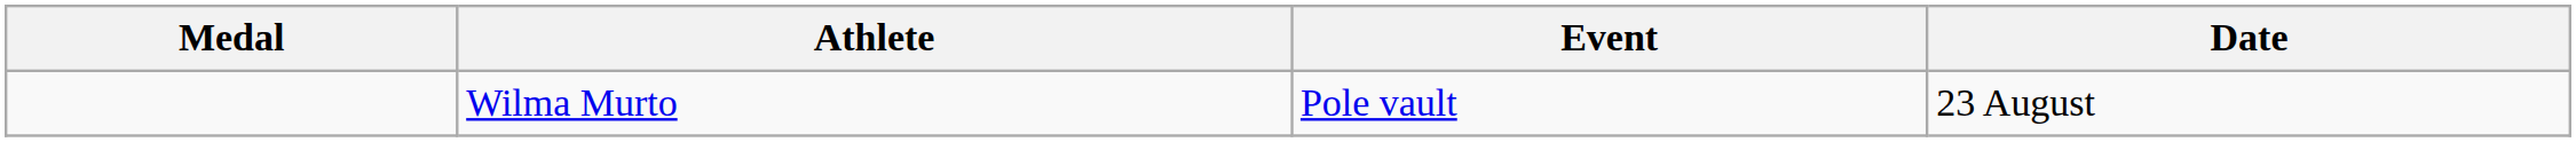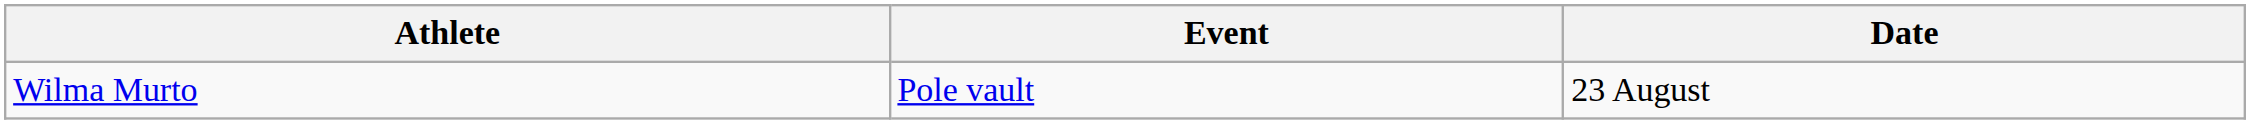- column: Medal
